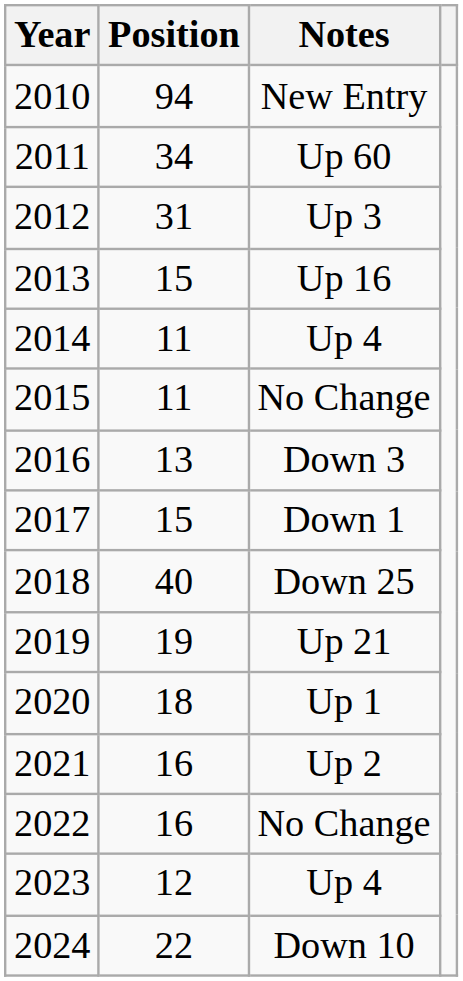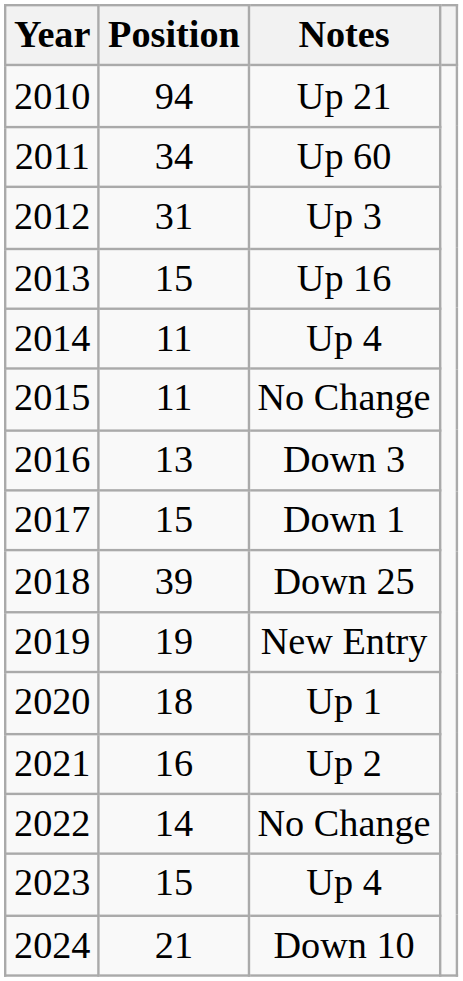2010 | Notes: New Entry -> Up 21
2018 | Position: 40 -> 39
2019 | Notes: Up 21 -> New Entry
2022 | Position: 16 -> 14
2023 | Position: 12 -> 15
2024 | Position: 22 -> 21
